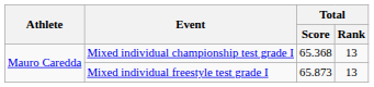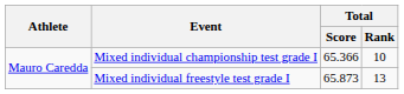Mixed individual championship test grade I | Total / Score: 65.368 -> 65.366
Mixed individual championship test grade I | Total / Rank: 13 -> 10
